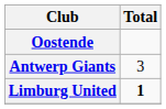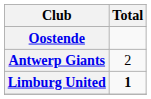Antwerp Giants | Total: 3 -> 2
